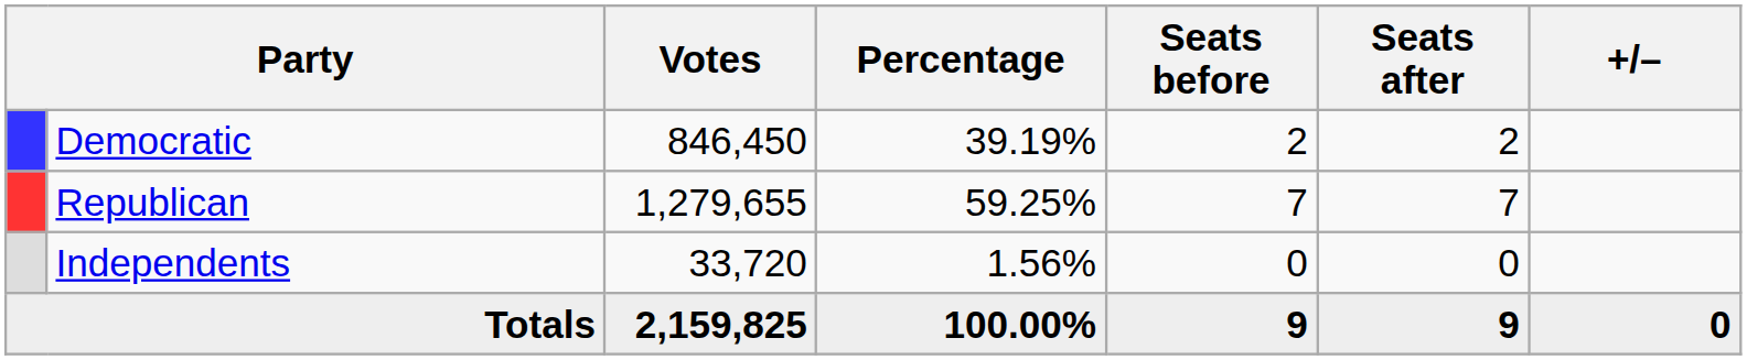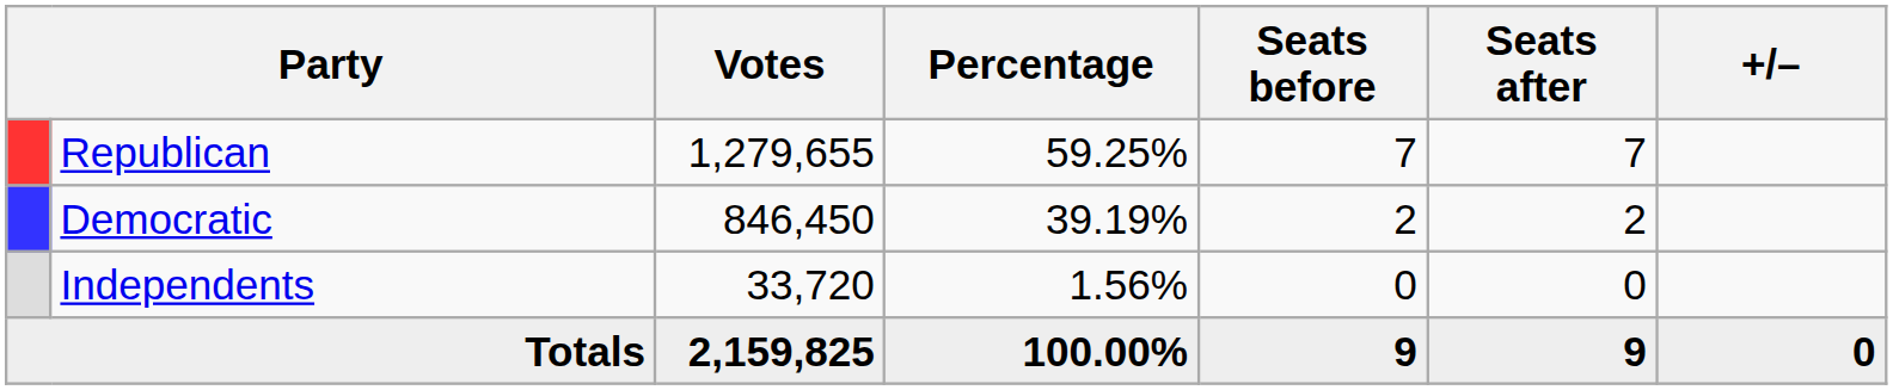rows swapped: Republican <-> Democratic
